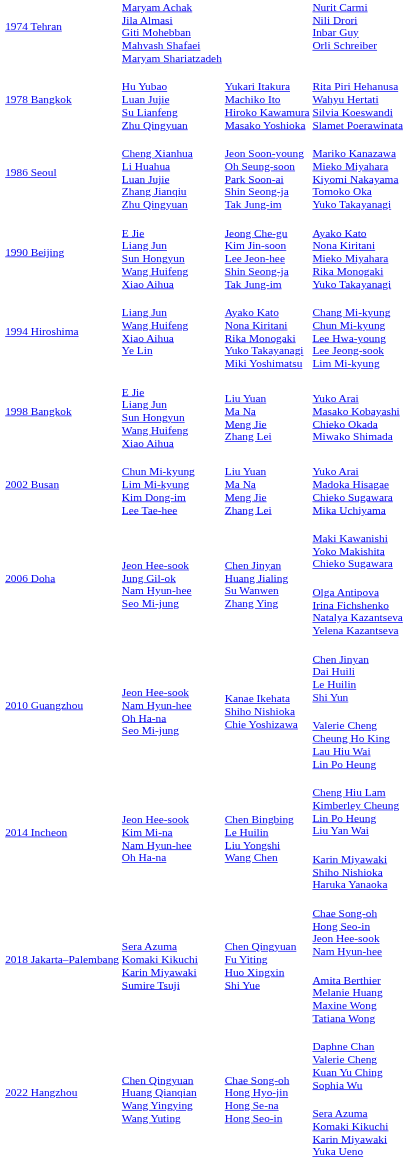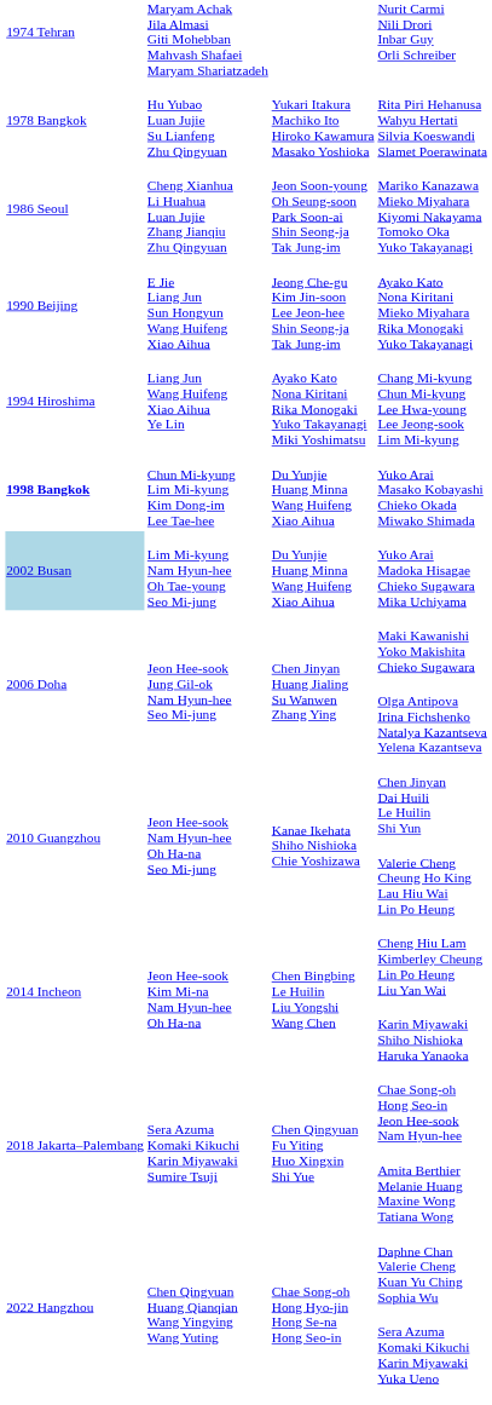Yuko Arai Masako Kobayashi Chieko Okada Miwako Shimada | column 1: normal -> bold
Yuko Arai Masako Kobayashi Chieko Okada Miwako Shimada | column 2: E Jie Liang Jun Sun Hongyun Wang Huifeng Xiao Aihua -> Chun Mi-kyung Lim Mi-kyung Kim Dong-im Lee Tae-hee
Yuko Arai Masako Kobayashi Chieko Okada Miwako Shimada | column 3: Liu Yuan Ma Na Meng Jie Zhang Lei -> Du Yunjie Huang Minna Wang Huifeng Xiao Aihua
Yuko Arai Madoka Hisagae Chieko Sugawara Mika Uchiyama | column 1: no background -> lightblue background
Yuko Arai Madoka Hisagae Chieko Sugawara Mika Uchiyama | column 2: Chun Mi-kyung Lim Mi-kyung Kim Dong-im Lee Tae-hee -> Lim Mi-kyung Nam Hyun-hee Oh Tae-young Seo Mi-jung
Yuko Arai Madoka Hisagae Chieko Sugawara Mika Uchiyama | column 3: Liu Yuan Ma Na Meng Jie Zhang Lei -> Du Yunjie Huang Minna Wang Huifeng Xiao Aihua
